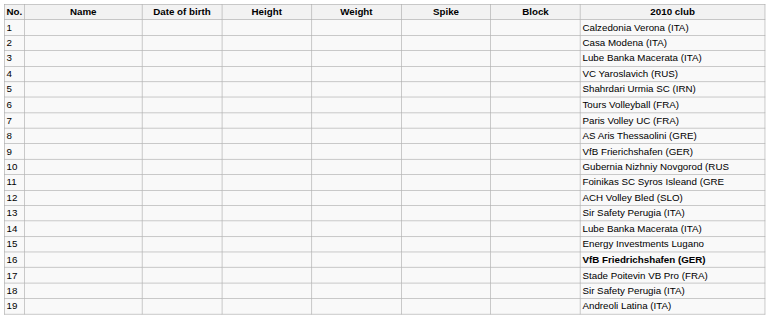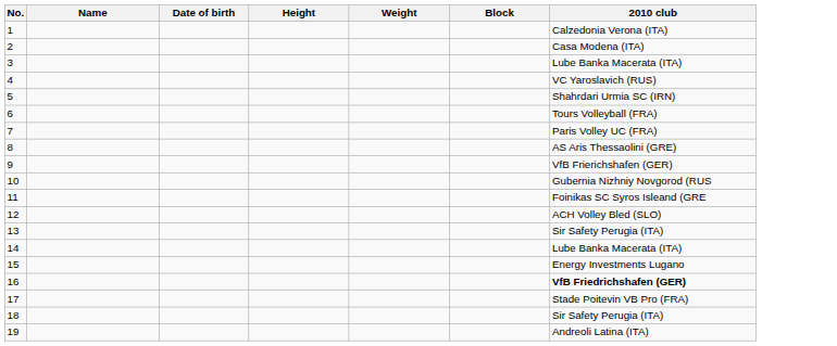- column: Spike
